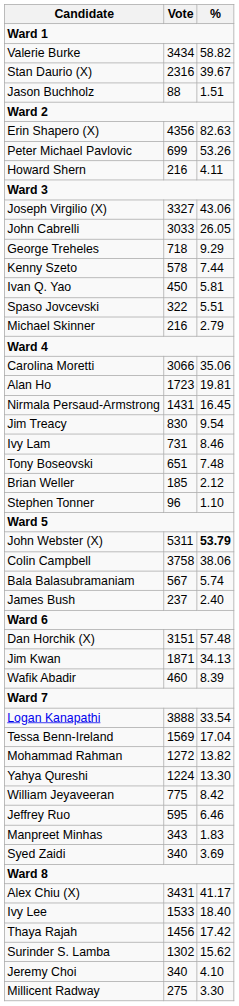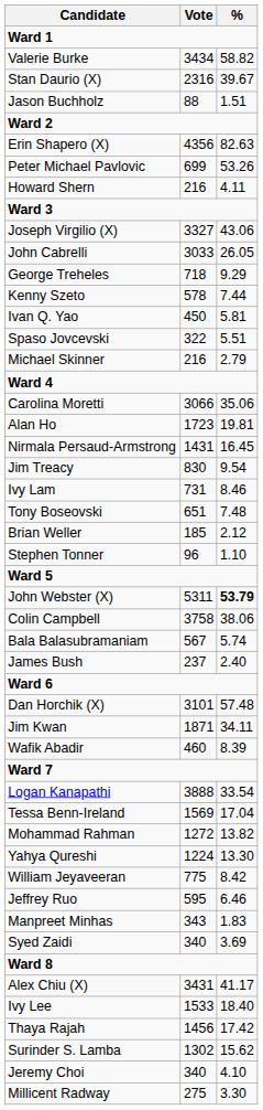Dan Horchik (X) | Vote: 3151 -> 3101
Jim Kwan | %: 34.13 -> 34.11
